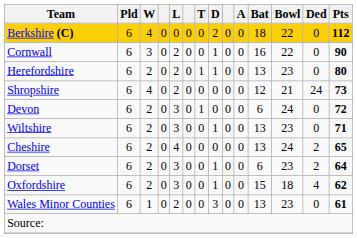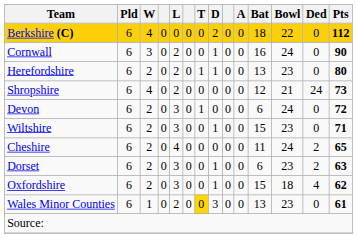Cornwall | Bowl: 22 -> 24
Wiltshire | Bat: 13 -> 15
Cheshire | Bat: 13 -> 11
Dorset | Pts: 64 -> 63
Wales Minor Counties | T: no background -> gold background
